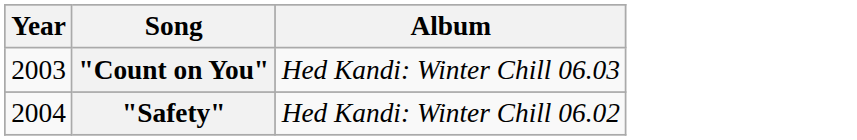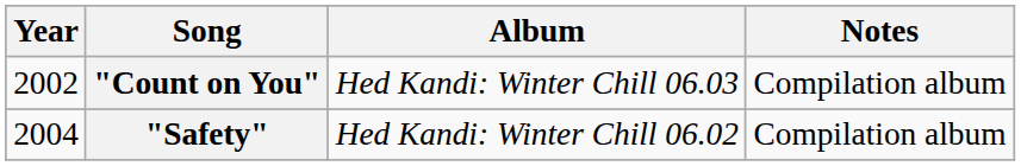+ column: Notes | Compilation album | Compilation album
"Count on You" | Year: 2003 -> 2002
